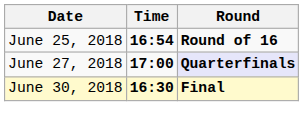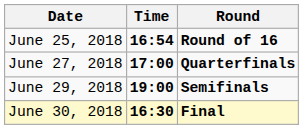June 27, 2018 | Round: lavender background -> no background
+ row: June 29, 2018 | 19:00 | Semifinals
